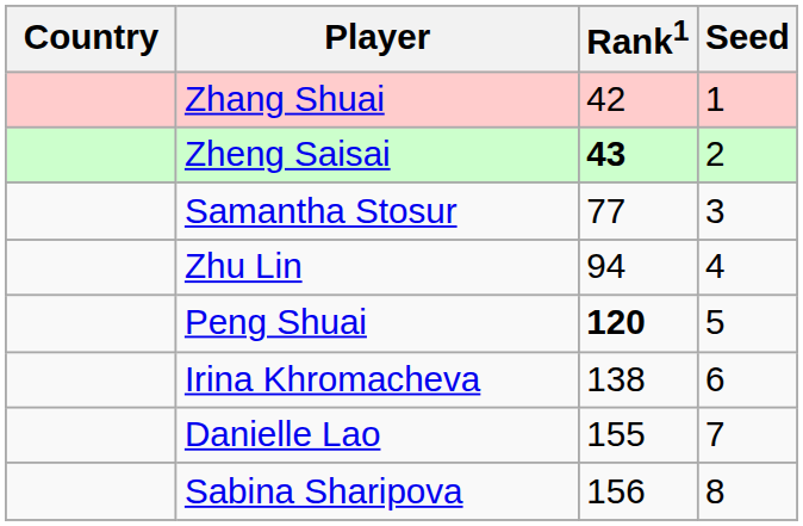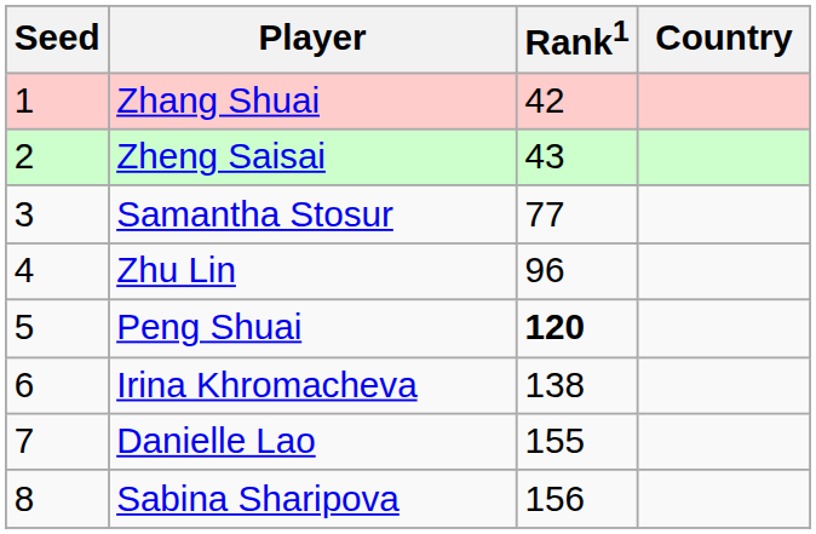columns swapped: Country <-> Seed
Zheng Saisai | Rank1: bold -> normal
Zhu Lin | Rank1: 94 -> 96
